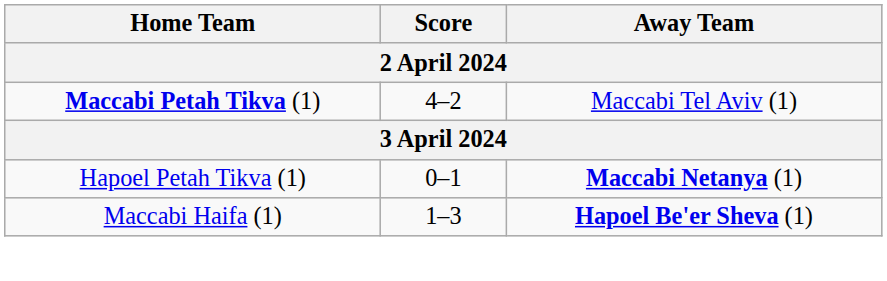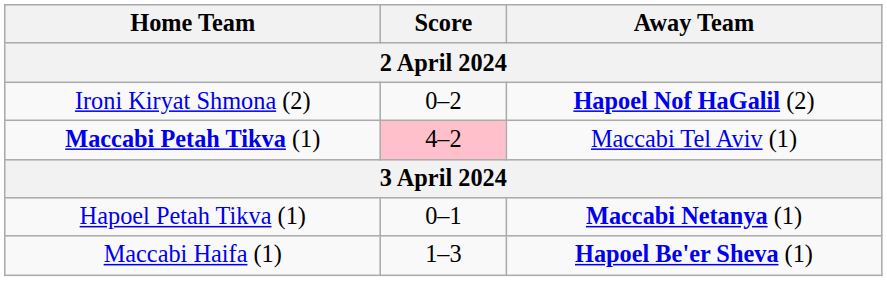+ row: Ironi Kiryat Shmona (2) | 0–2 | Hapoel Nof HaGalil (2)
Maccabi Petah Tikva (1) | Score: no background -> pink background
